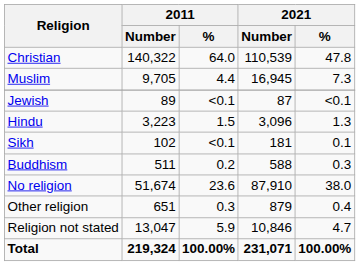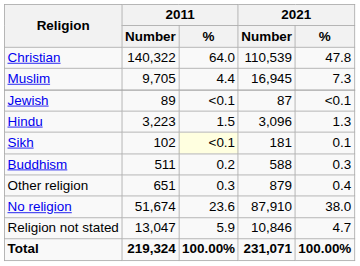Sikh | 2011 / %: no background -> lightyellow background
rows swapped: Other religion <-> No religion
